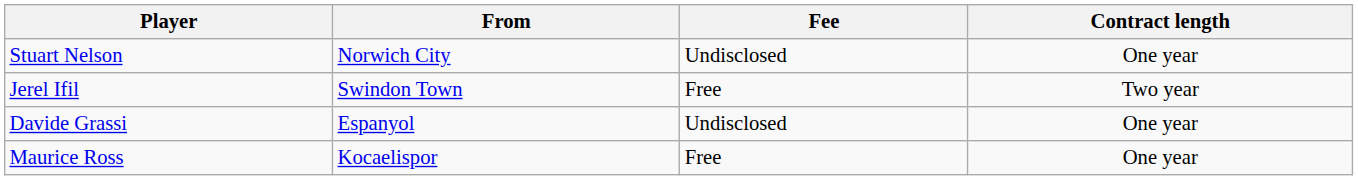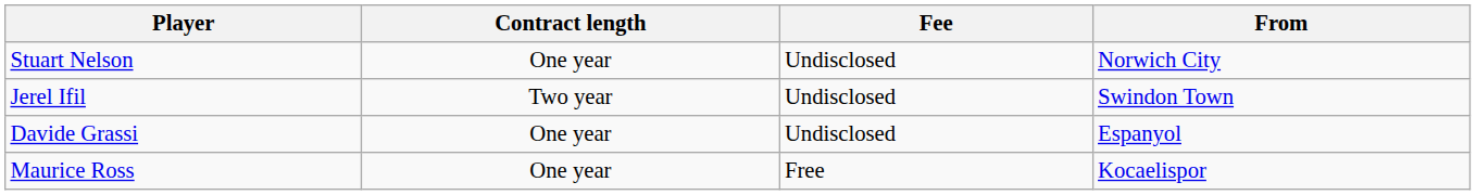columns swapped: From <-> Contract length
Jerel Ifil | Fee: Free -> Undisclosed
